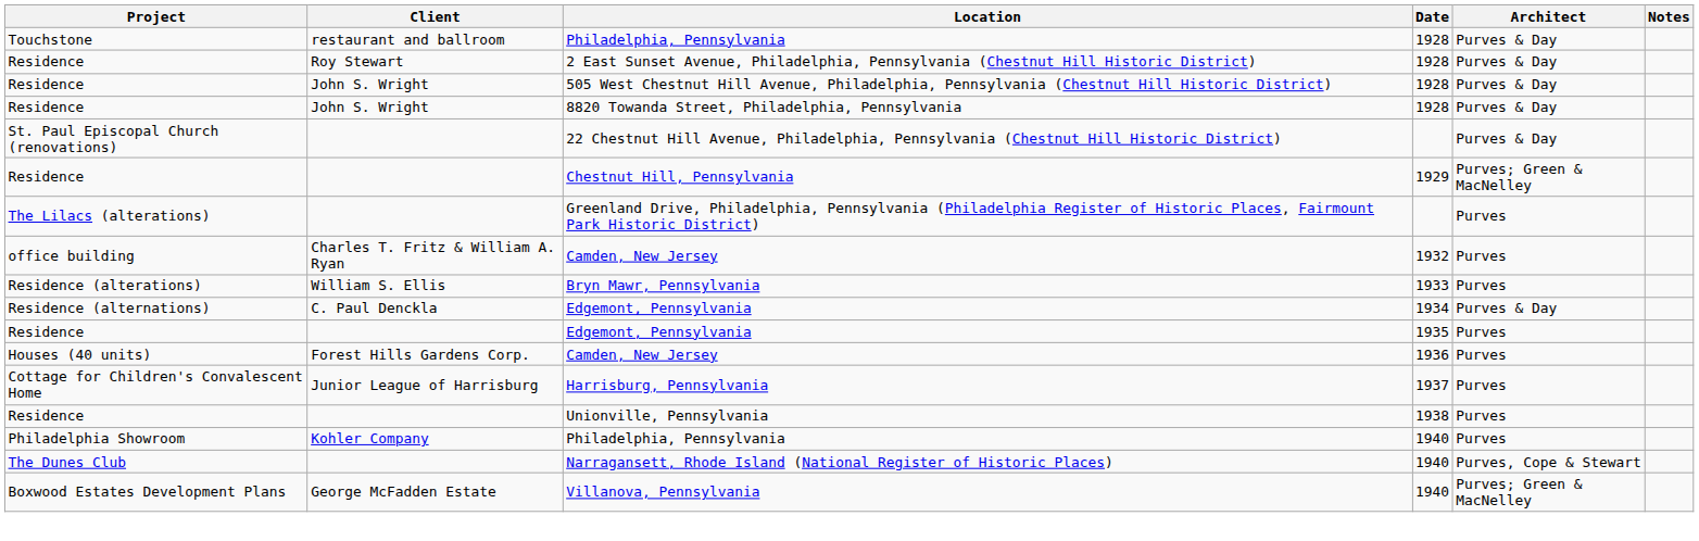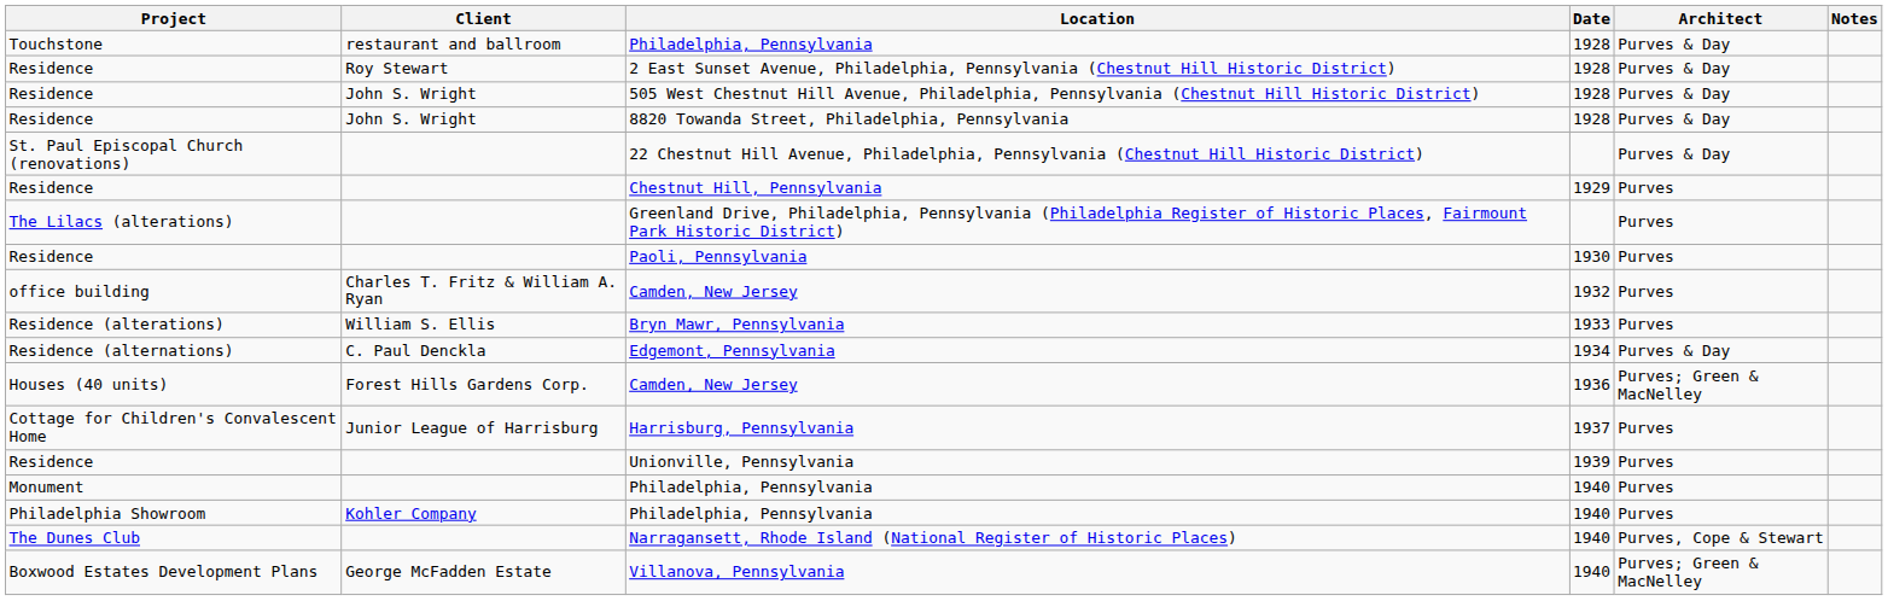Chestnut Hill, Pennsylvania | Architect: Purves; Green & MacNelley -> Purves
+ row: Residence | Paoli, Pennsylvania | 1930 | Purves
- row: Residence | Edgemont, Pennsylvania | 1935 | Purves
Houses (40 units) / Camden, New Jersey | Architect: Purves -> Purves; Green & MacNelley
Unionville, Pennsylvania | Date: 1938 -> 1939
+ row: Monument | Philadelphia, Pennsylvania | 1940 | Purves
